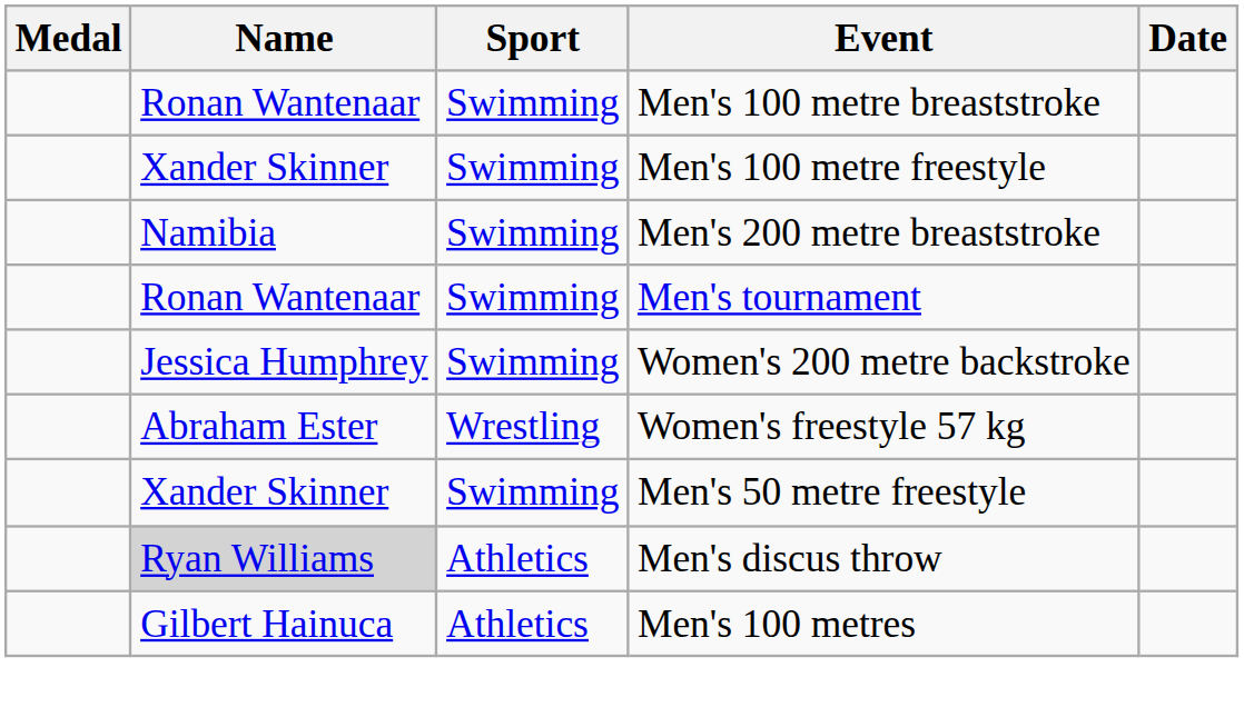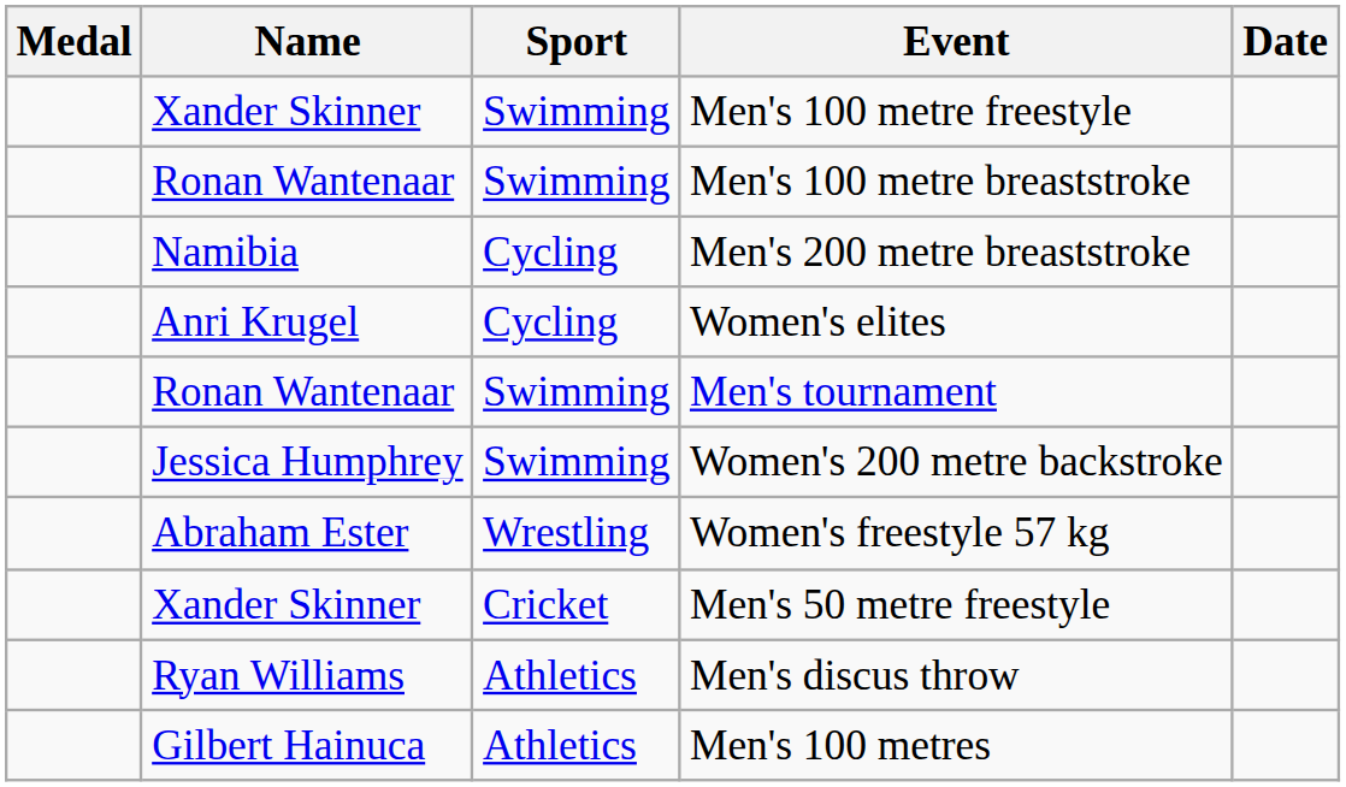rows swapped: Men's 100 metre breaststroke <-> Men's 100 metre freestyle
Men's 200 metre breaststroke | Sport: Swimming -> Cycling
+ row: Anri Krugel | Cycling | Women's elites
Men's 50 metre freestyle | Sport: Swimming -> Cricket
Men's discus throw | Name: lightgrey background -> no background
